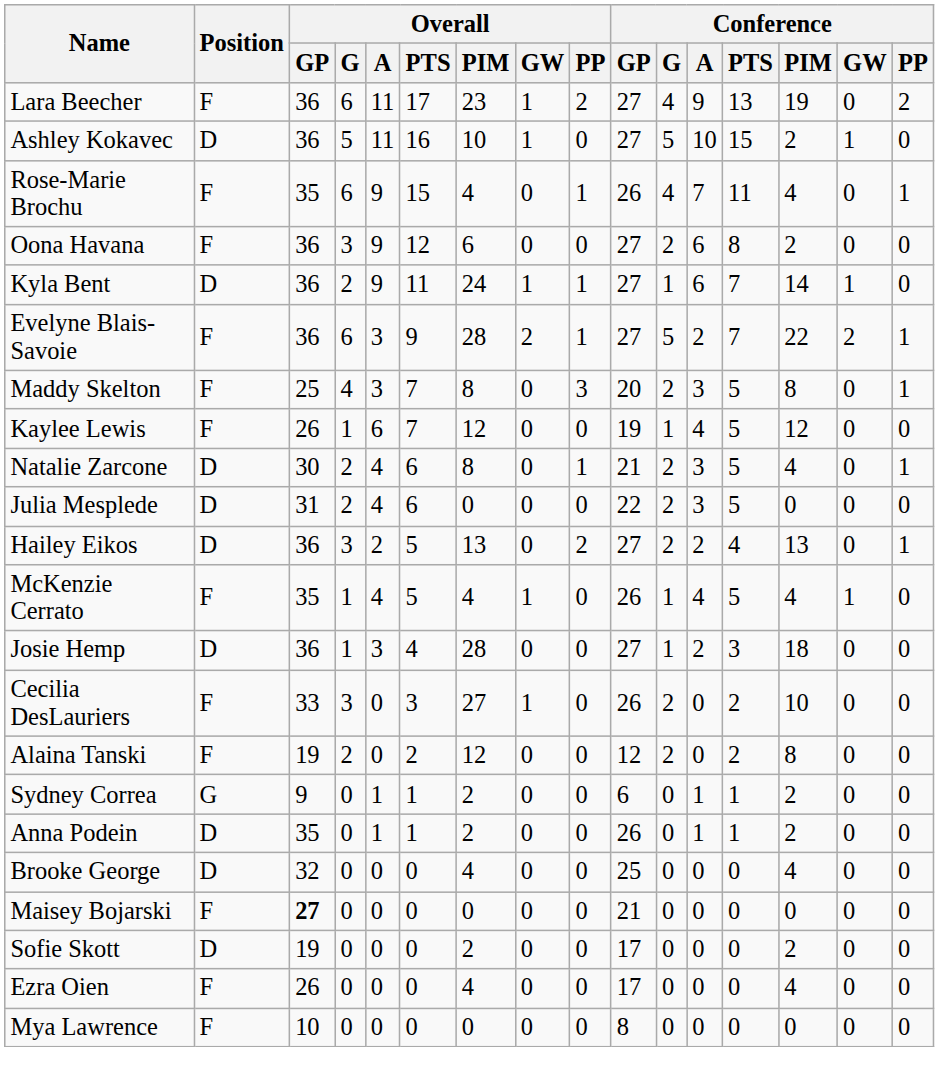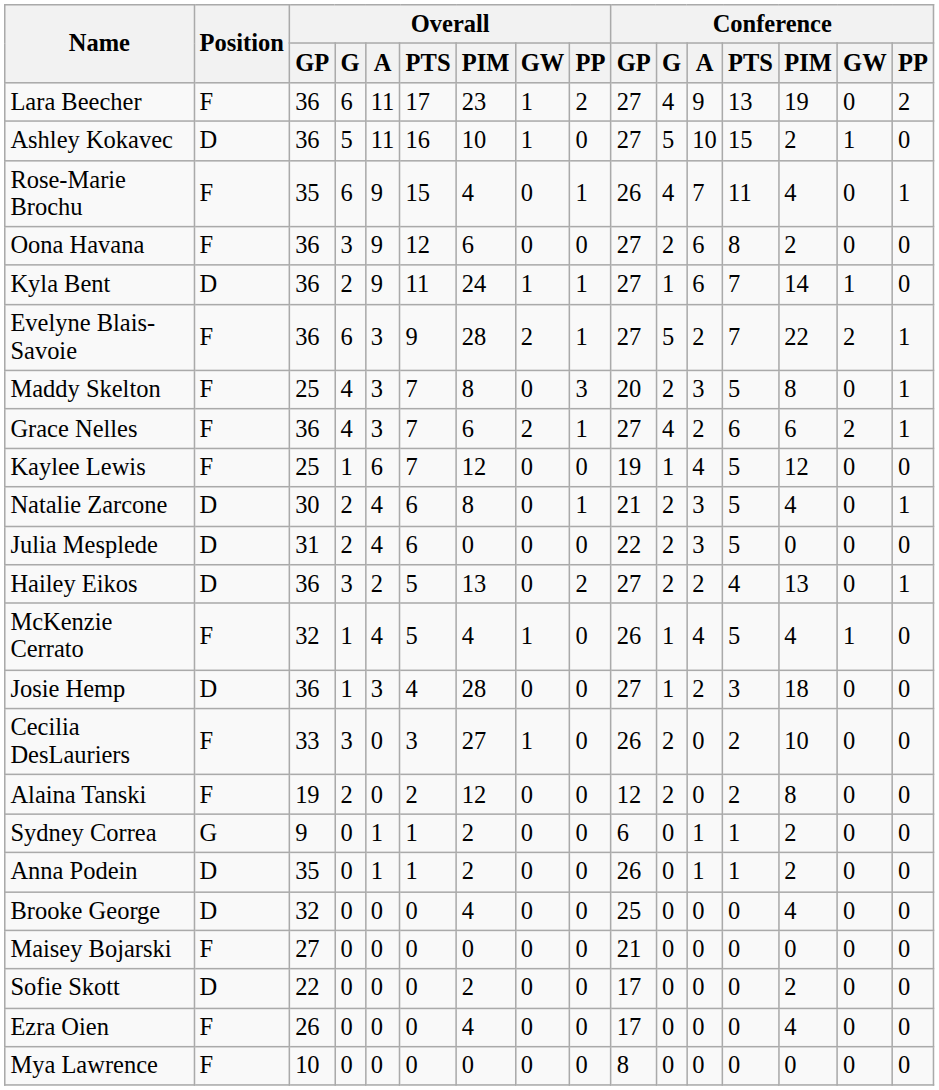+ row: Grace Nelles | F | 36 | 4 | 3 | 7 | 6 | 2 | 1 | 27 | 4 | 2 | 6 | 6 | 2 | 1
Kaylee Lewis | Overall / GP: 26 -> 25
McKenzie Cerrato | Overall / GP: 35 -> 32
Maisey Bojarski | Overall / GP: bold -> normal
Sofie Skott | Overall / GP: 19 -> 22
